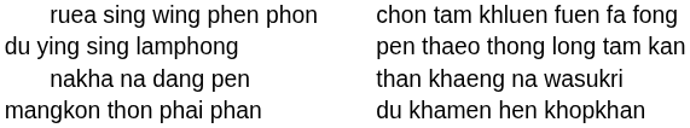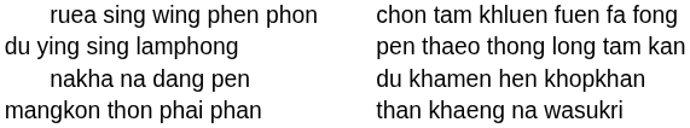nakha na dang pen | column 3: than khaeng na wasukri -> du khamen hen khopkhan
mangkon thon phai phan | column 3: du khamen hen khopkhan -> than khaeng na wasukri
